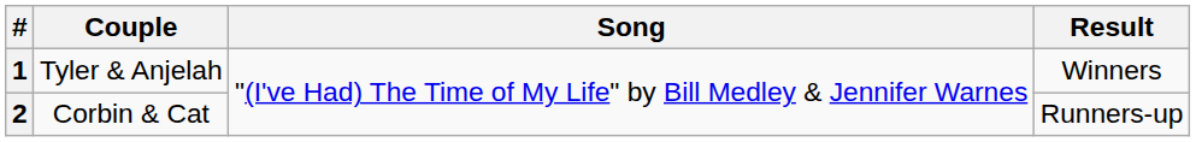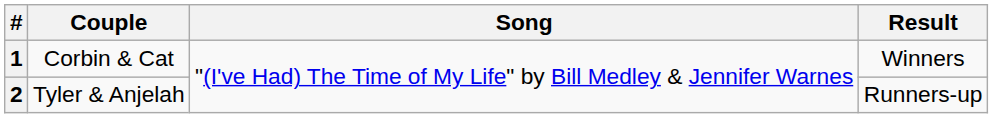1 | Couple: Tyler & Anjelah -> Corbin & Cat
2 | Couple: Corbin & Cat -> Tyler & Anjelah
